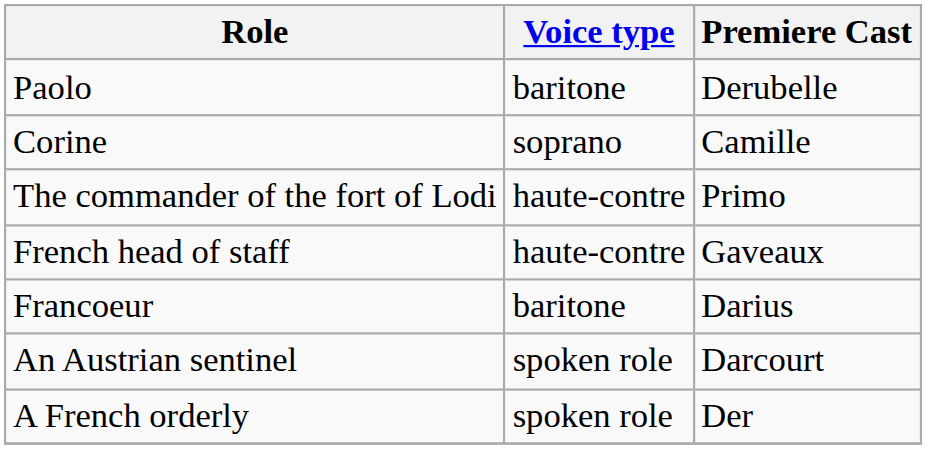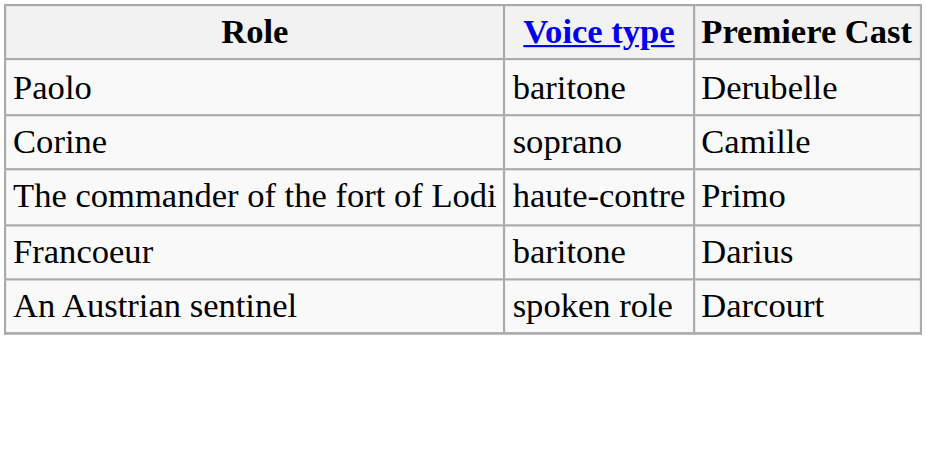- row: French head of staff | haute-contre | Gaveaux
- row: A French orderly | spoken role | Der
